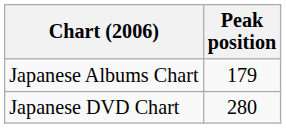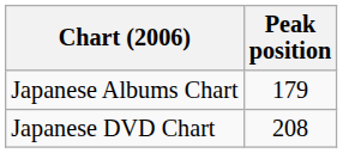Japanese DVD Chart | Peak position: 280 -> 208
